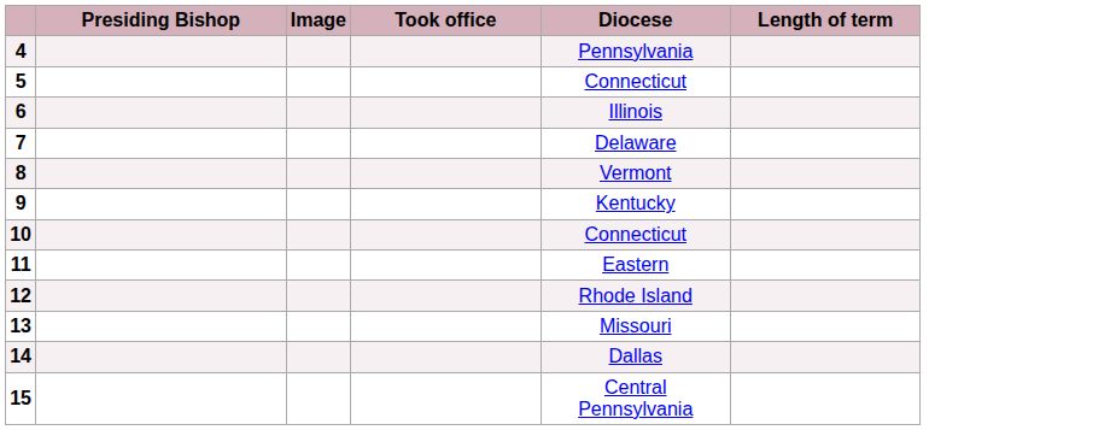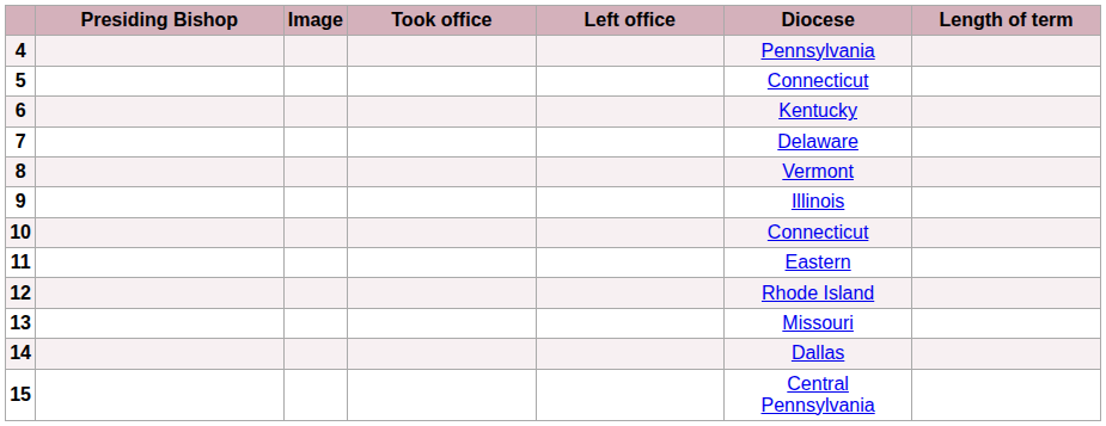+ column: Left office
6 | Diocese: Illinois -> Kentucky
9 | Diocese: Kentucky -> Illinois
